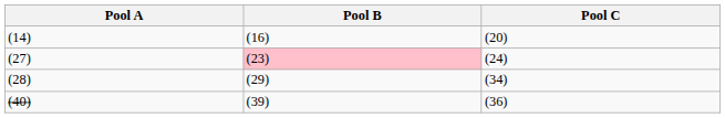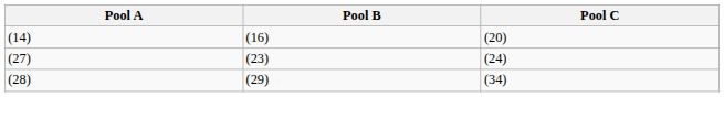(27) | Pool B: pink background -> no background
- row: (40) | (39) | (36)
